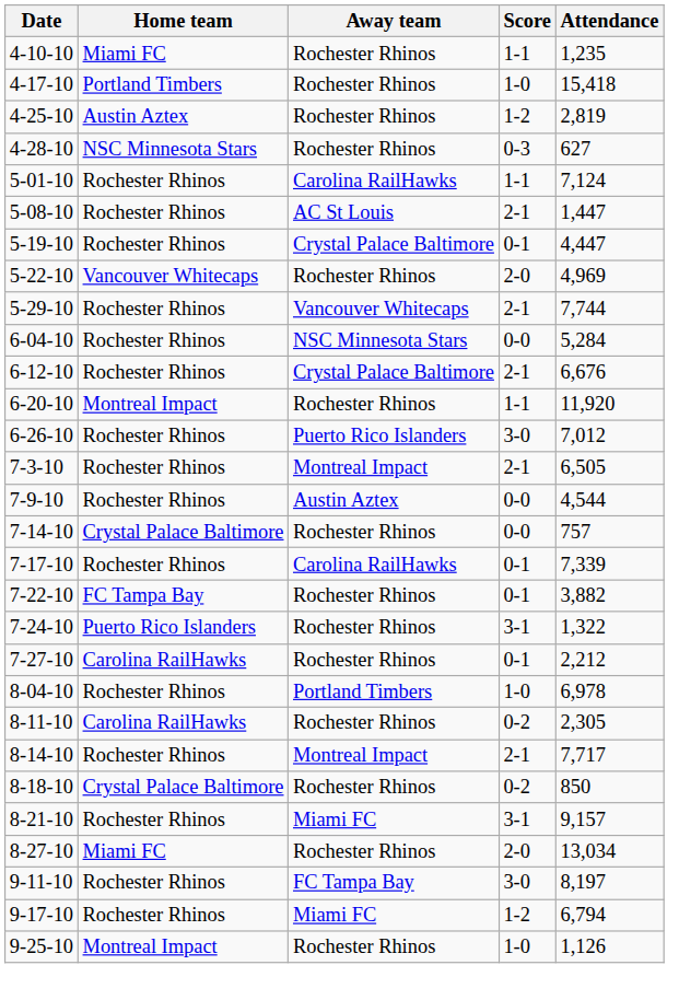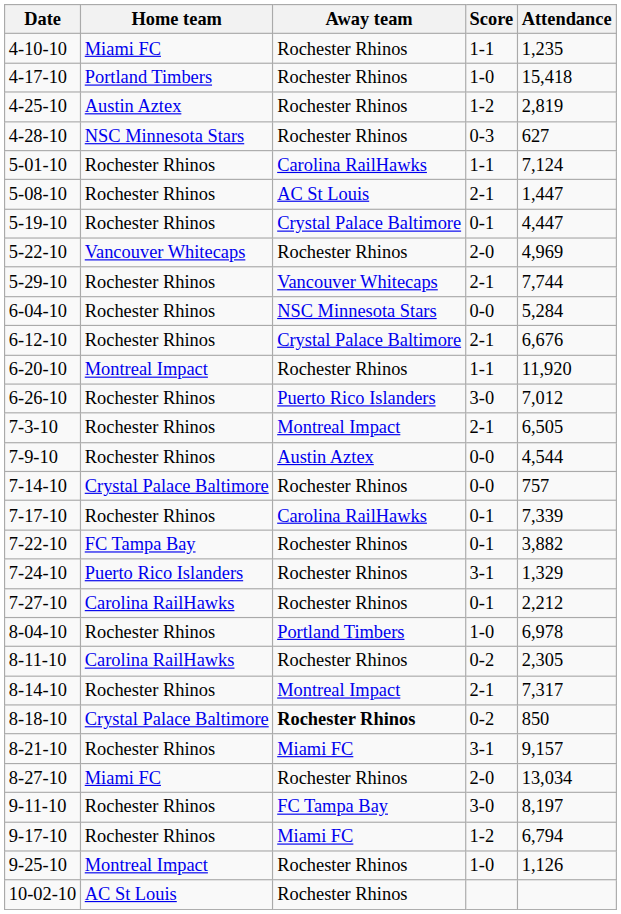7-24-10 | Attendance: 1,322 -> 1,329
8-14-10 | Attendance: 7,717 -> 7,317
8-18-10 | Away team: normal -> bold
+ row: 10-02-10 | AC St Louis | Rochester Rhinos
